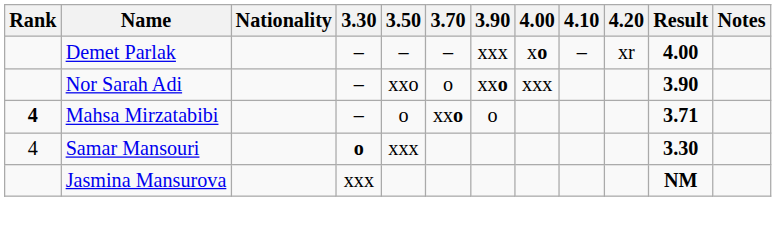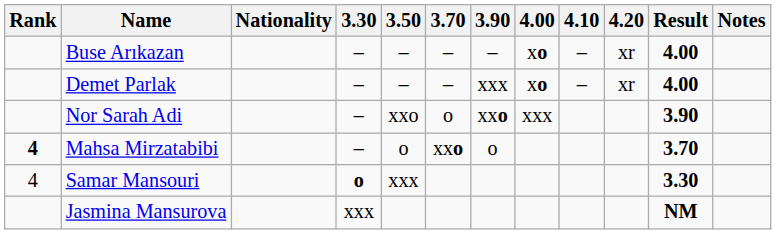+ row: Buse Arıkazan | – | – | – | – | xo | – | xr | 4.00
Mahsa Mirzatabibi | Result: 3.71 -> 3.70
